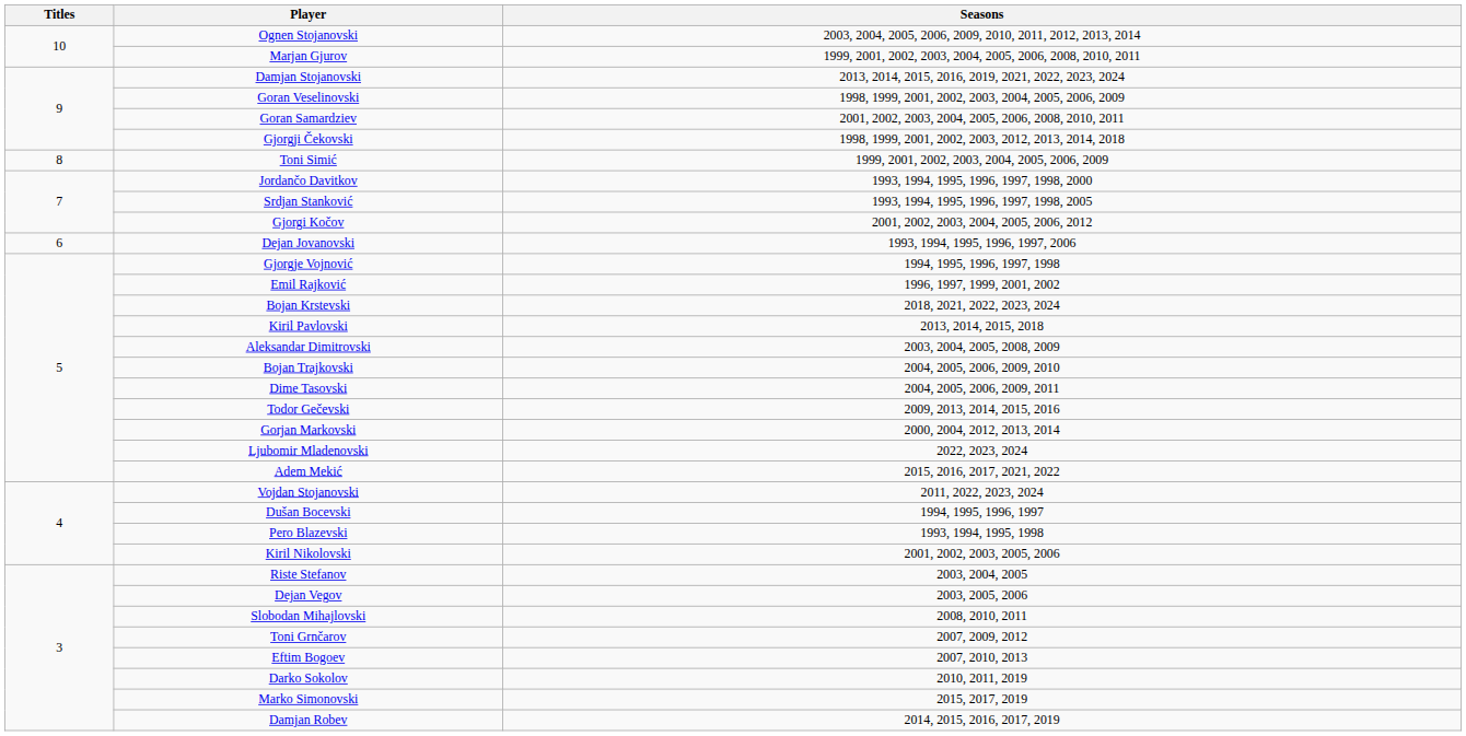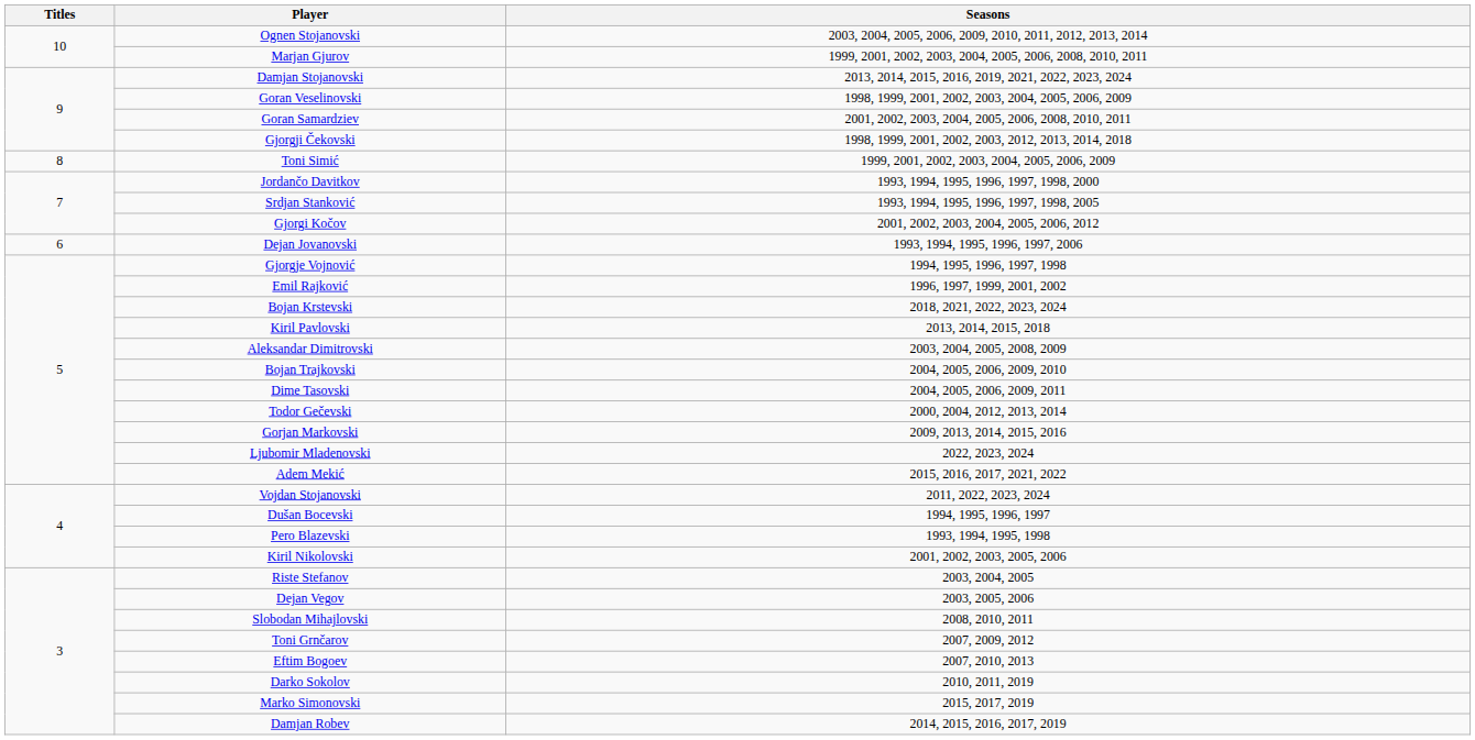Todor Gečevski | Seasons: 2009, 2013, 2014, 2015, 2016 -> 2000, 2004, 2012, 2013, 2014
Gorjan Markovski | Seasons: 2000, 2004, 2012, 2013, 2014 -> 2009, 2013, 2014, 2015, 2016
